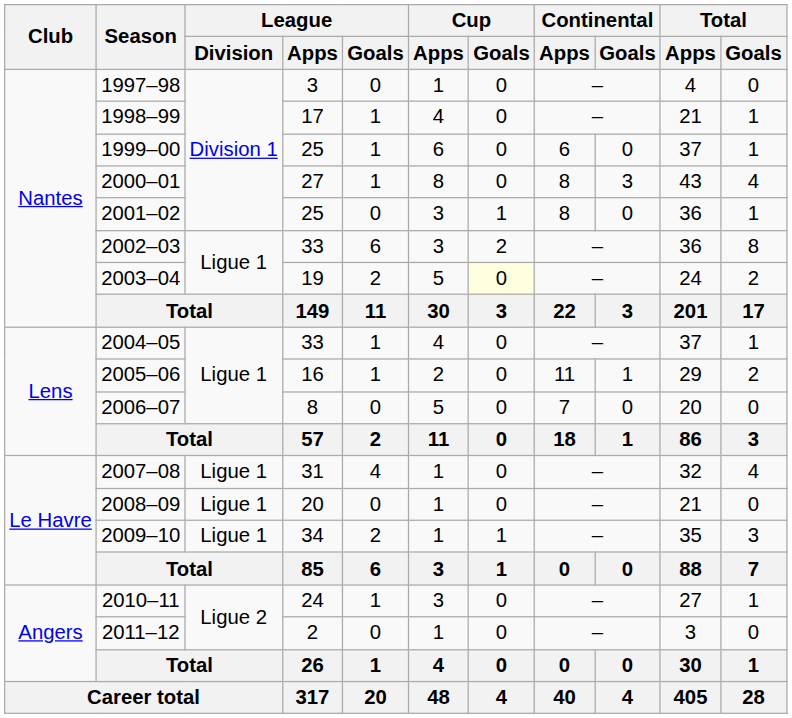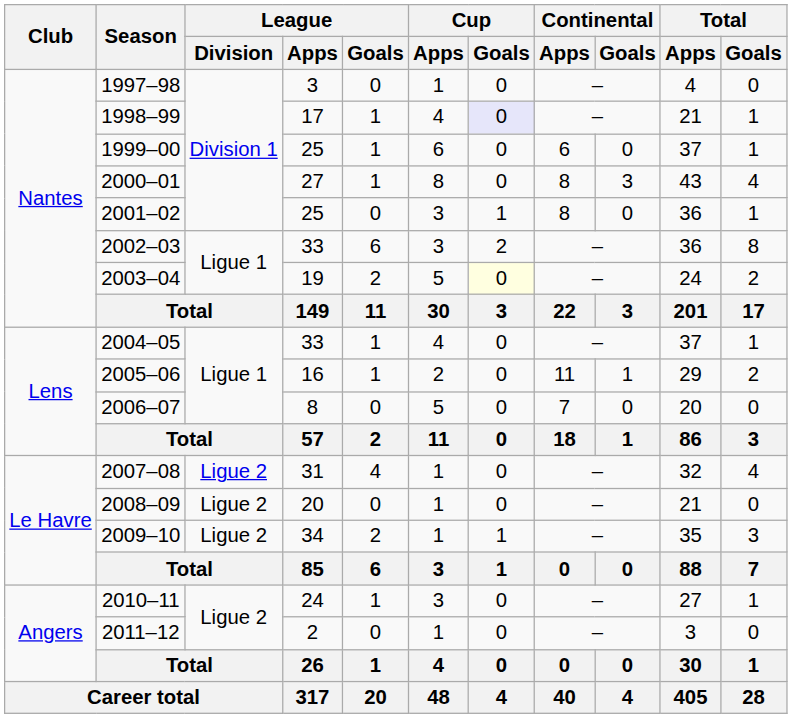1998–99 | Cup / Goals: no background -> lavender background
2007–08 | League / Division: Ligue 1 -> Ligue 2
2008–09 | League / Division: Ligue 1 -> Ligue 2
2009–10 | League / Division: Ligue 1 -> Ligue 2
